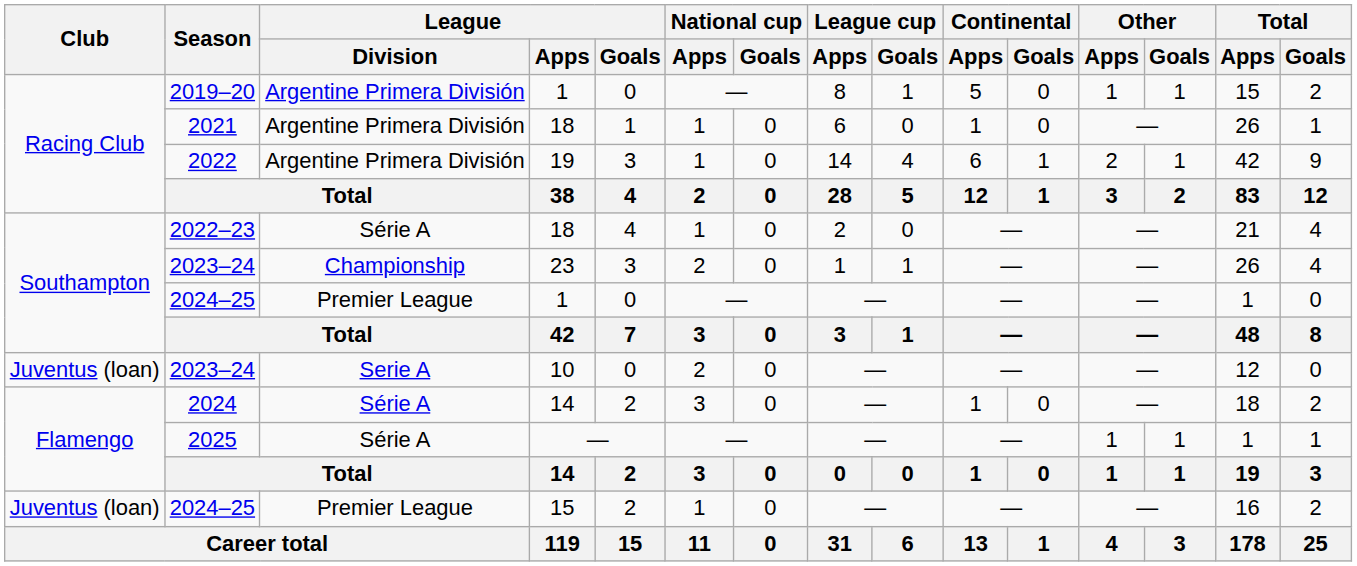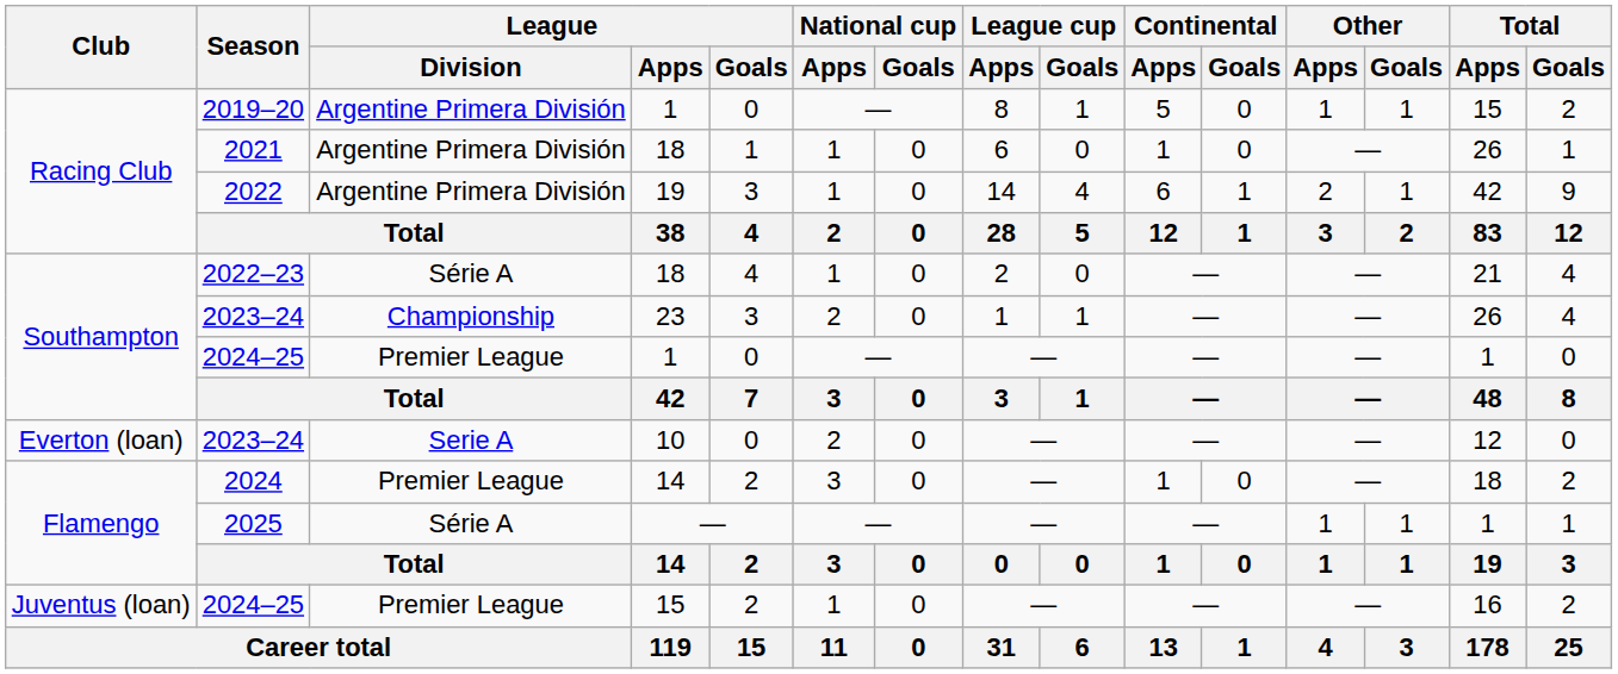2023–24 / 10 | Club: Juventus (loan) -> Everton (loan)
2024 | League / Division: Série A -> Premier League
